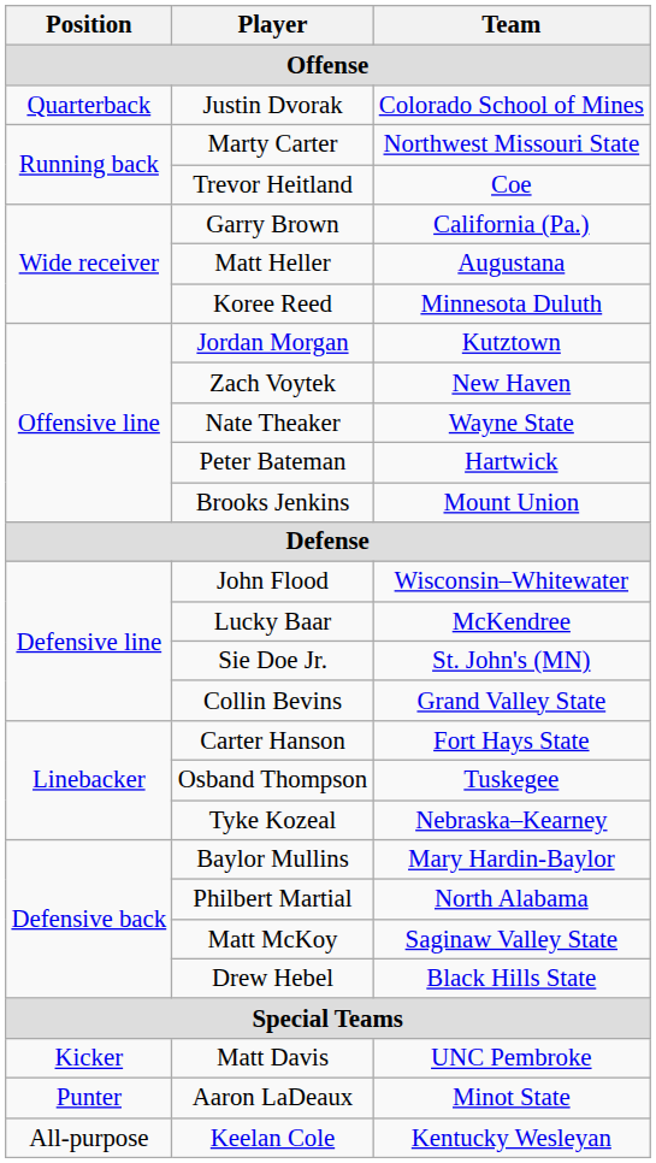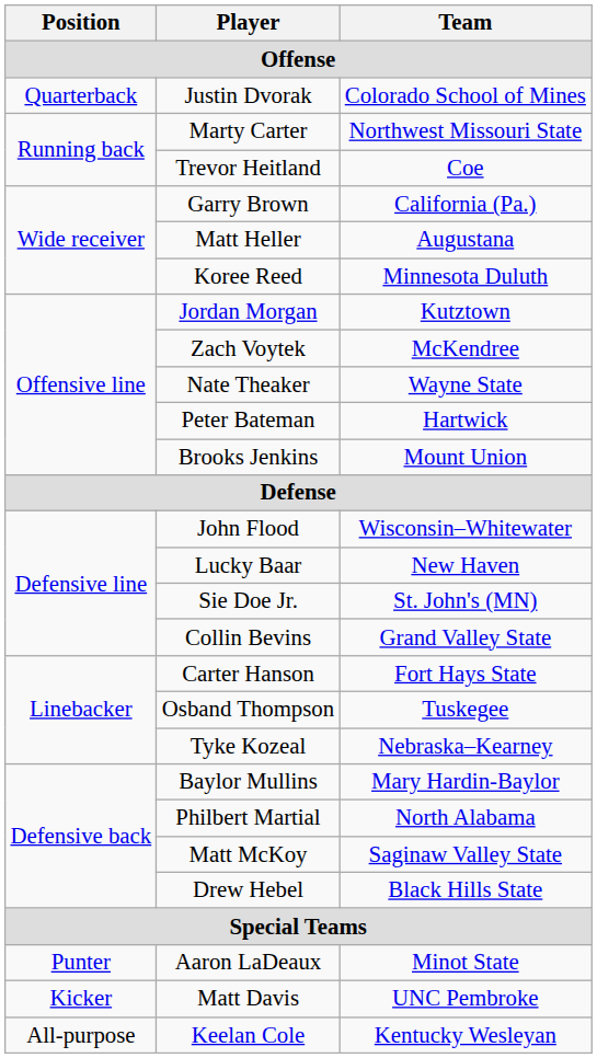Zach Voytek | Team: New Haven -> McKendree
Lucky Baar | Team: McKendree -> New Haven
rows swapped: Matt Davis <-> Aaron LaDeaux
